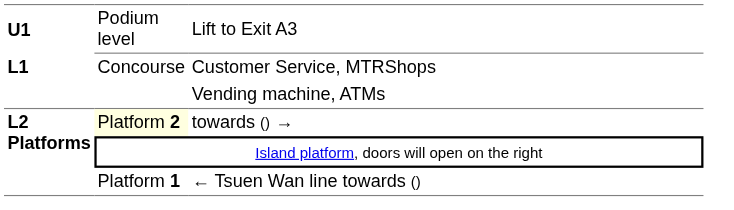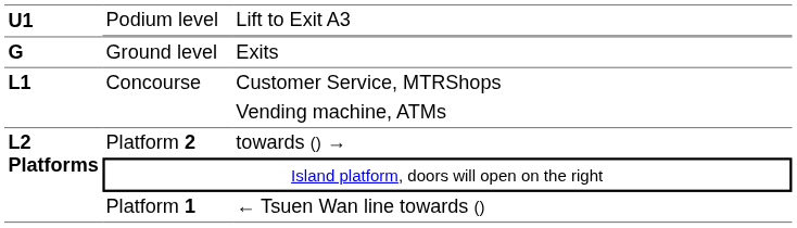+ row: G | Ground level | Exits
towards () → | column 2: lightyellow background -> no background
